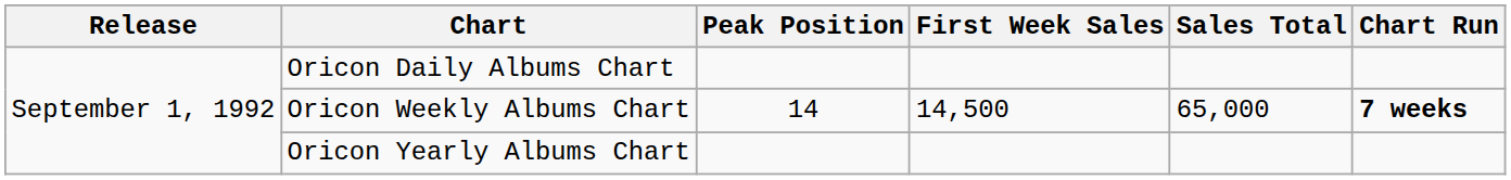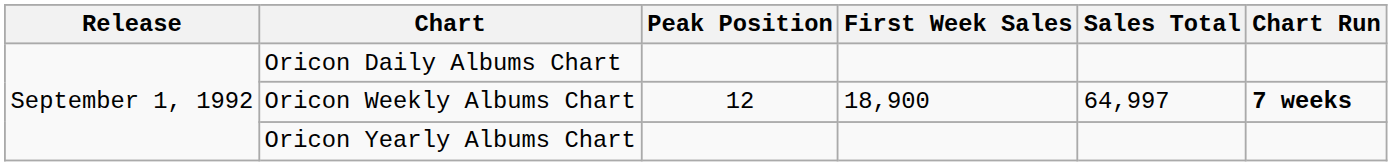Oricon Weekly Albums Chart | Peak Position: 14 -> 12
Oricon Weekly Albums Chart | First Week Sales: 14,500 -> 18,900
Oricon Weekly Albums Chart | Sales Total: 65,000 -> 64,997
